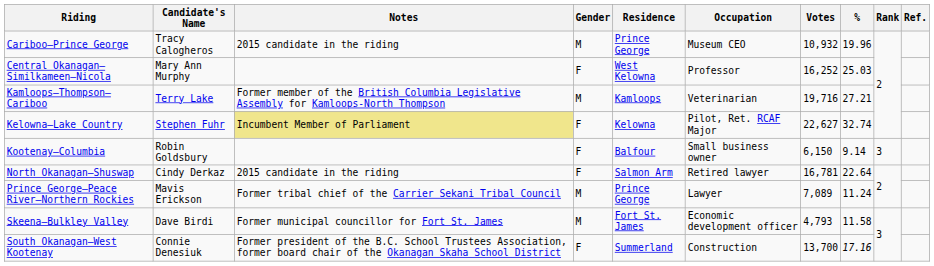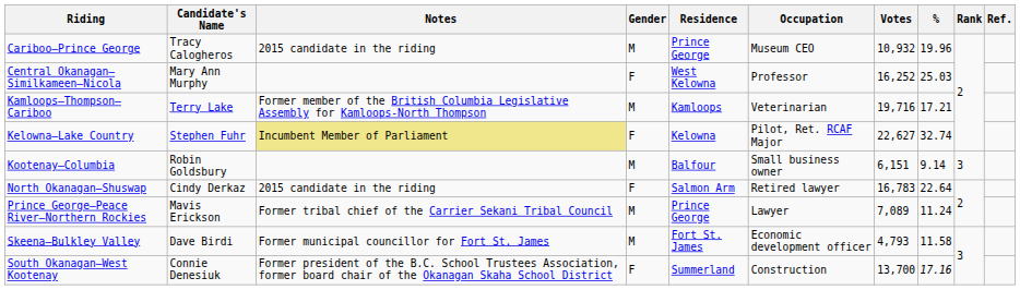Kamloops—Thompson—Cariboo | %: 27.21 -> 17.21
Kootenay—Columbia | Gender: F -> M
Kootenay—Columbia | Votes: 6,150 -> 6,151
North Okanagan—Shuswap | Votes: 16,781 -> 16,783
